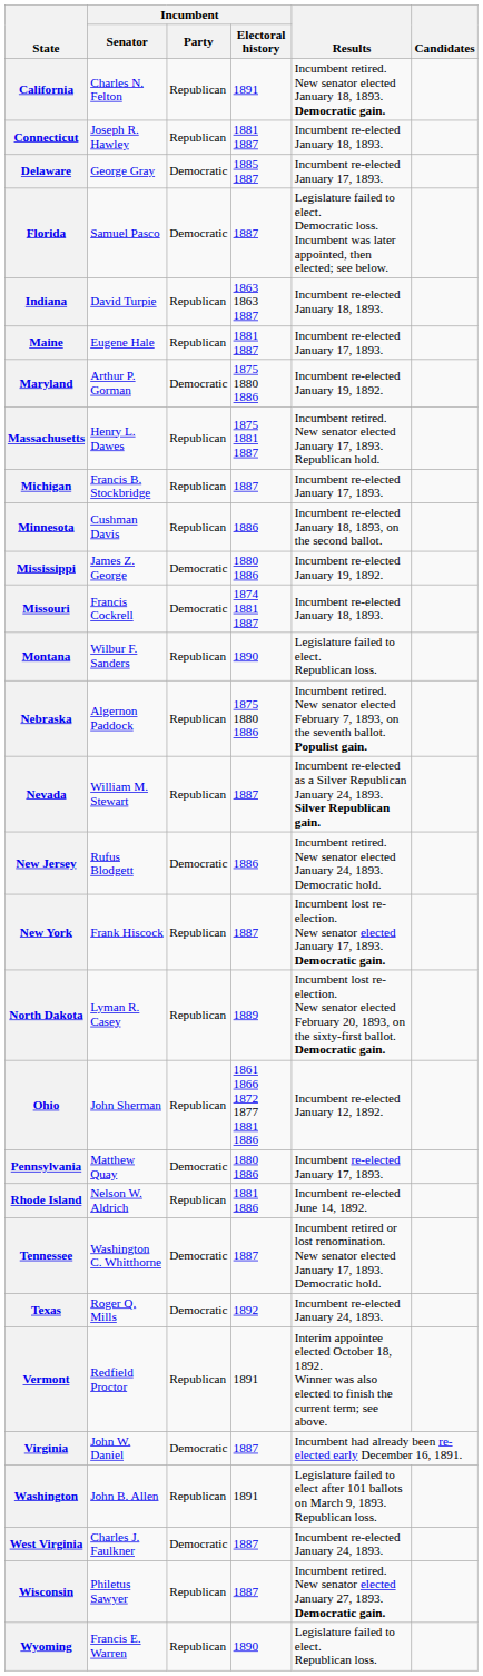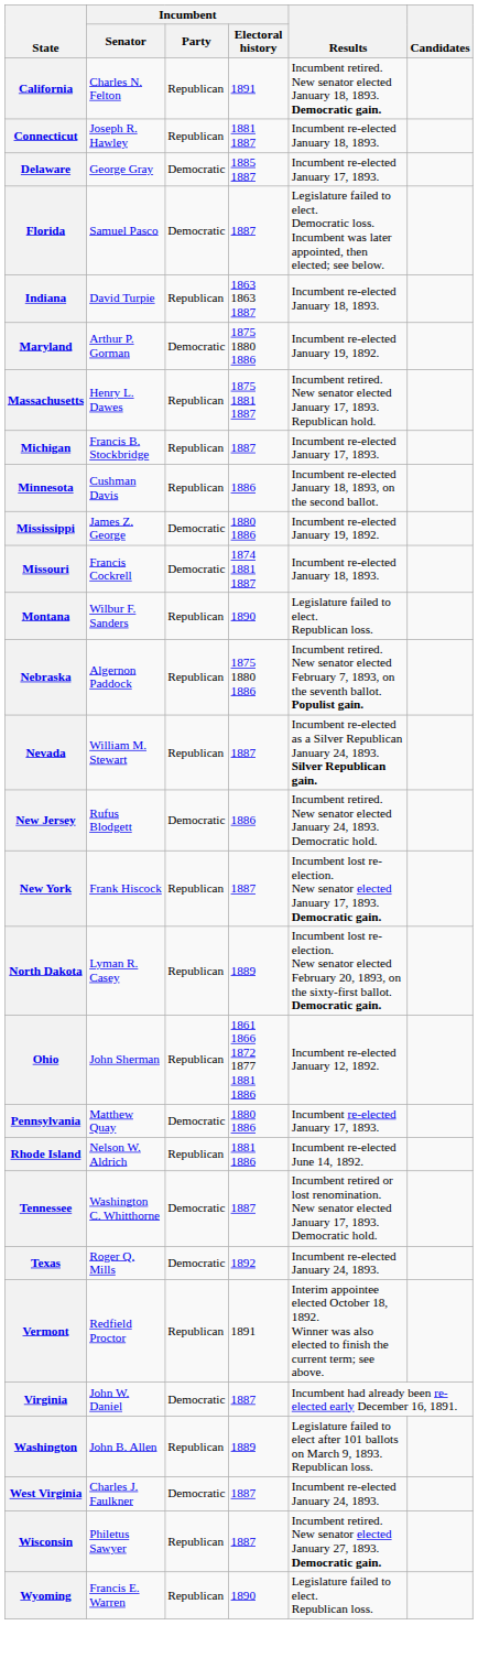- row: Maine | Eugene Hale | Republican | 1881 1887 | Incumbent re-elected January 17, 1893.
Washington | Incumbent / Electoral history: 1891 -> 1889
